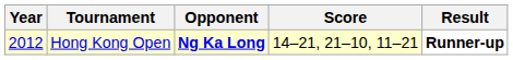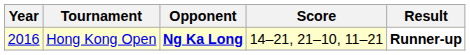Hong Kong Open | Year: 2012 -> 2016
